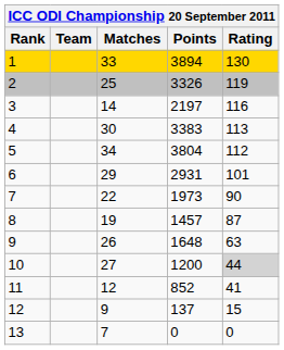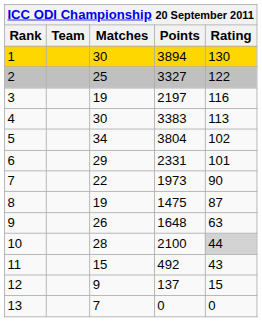1 | Matches: 33 -> 30
2 | Points: 3326 -> 3327
2 | Rating: 119 -> 122
3 | Matches: 14 -> 19
5 | Rating: 112 -> 102
6 | Points: 2931 -> 2331
8 | Points: 1457 -> 1475
10 | Matches: 27 -> 28
10 | Points: 1200 -> 2100
11 | Matches: 12 -> 15
11 | Points: 852 -> 492
11 | Rating: 41 -> 43
